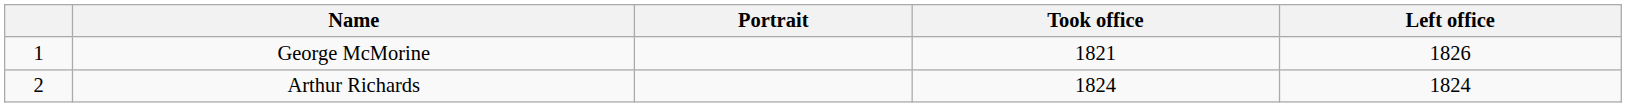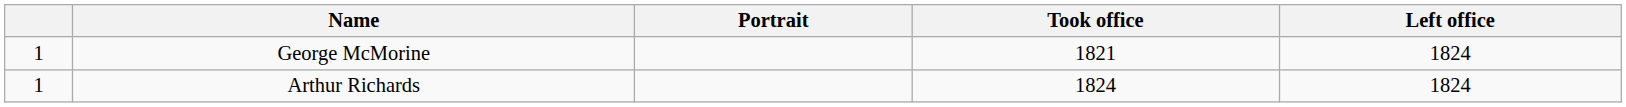George McMorine | Left office: 1826 -> 1824
Arthur Richards | column 1: 2 -> 1
